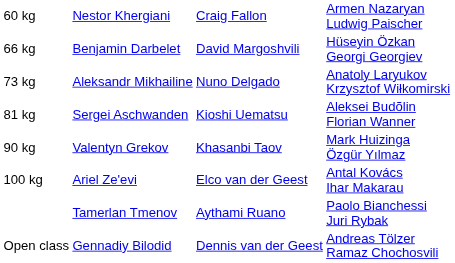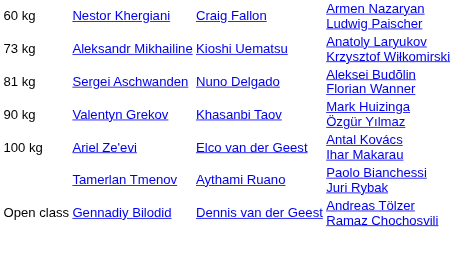- row: 66 kg | Benjamin Darbelet | David Margoshvili | Hüseyin Özkan Georgi Georgiev
73 kg | column 3: Nuno Delgado -> Kioshi Uematsu
81 kg | column 3: Kioshi Uematsu -> Nuno Delgado
